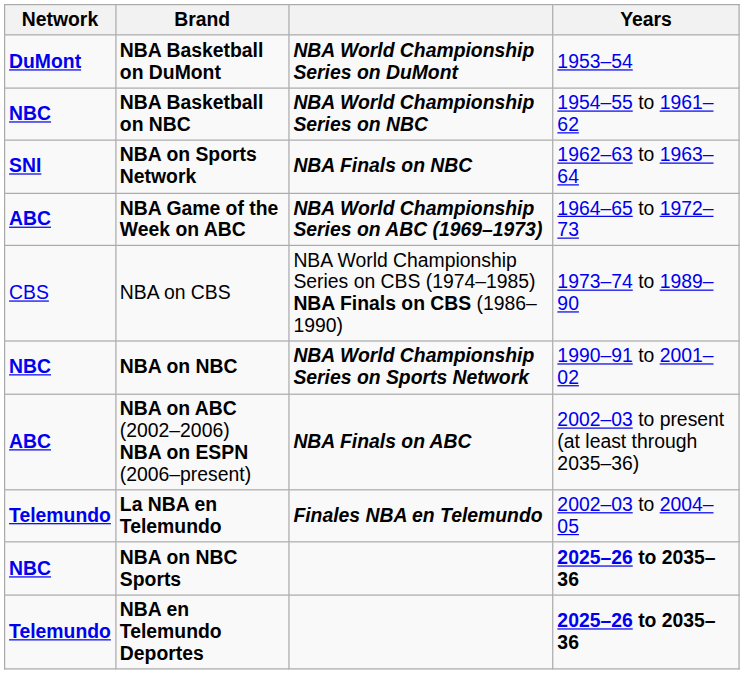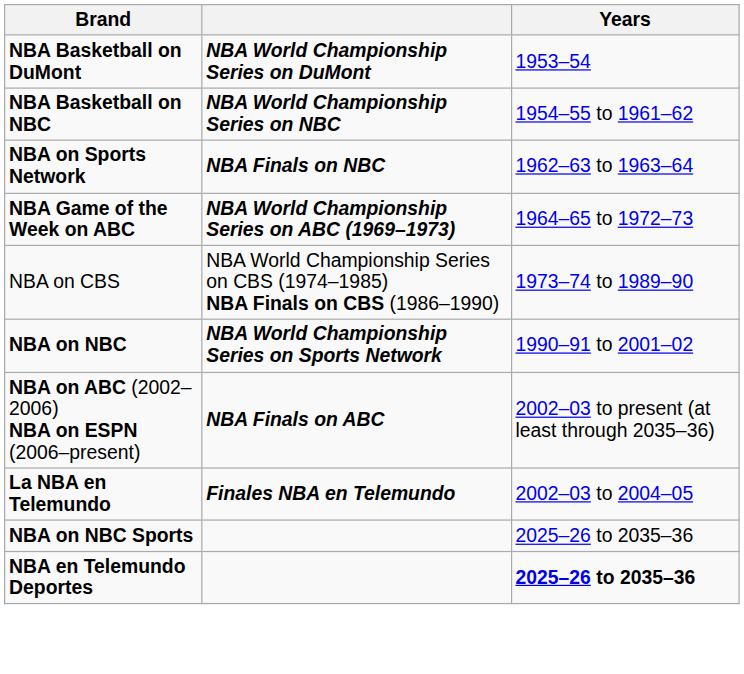- column: Network | DuMont | NBC | SNI | ABC | CBS | NBC | ABC | Telemundo | NBC | Telemundo
NBA on NBC Sports | Years: bold -> normal
